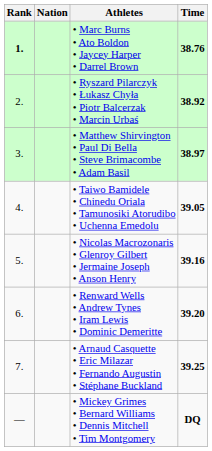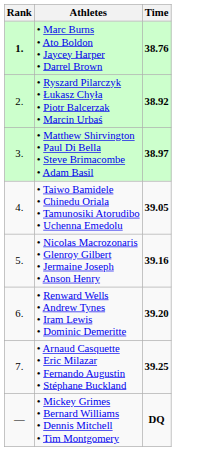- column: Nation
